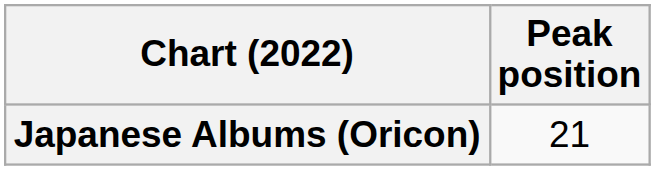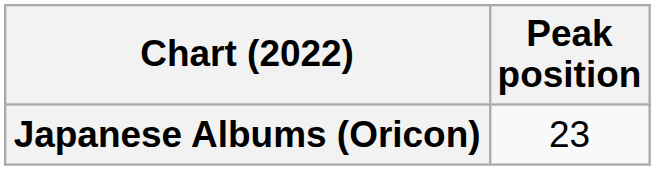Japanese Albums (Oricon) | Peak position: 21 -> 23
